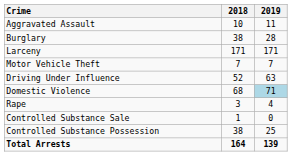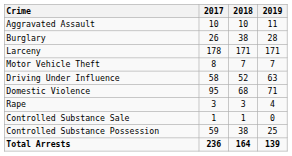+ column: 2017 | 10 | 26 | 178 | 8 | 58 | 95 | 3 | 1 | 59 | 236
Domestic Violence | 2019: lightblue background -> no background
